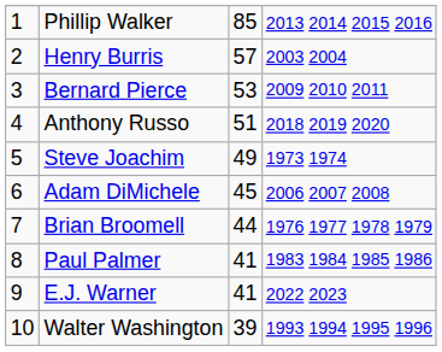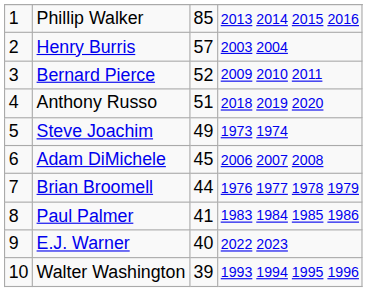Bernard Pierce | column 3: 53 -> 52
E.J. Warner | column 3: 41 -> 40
